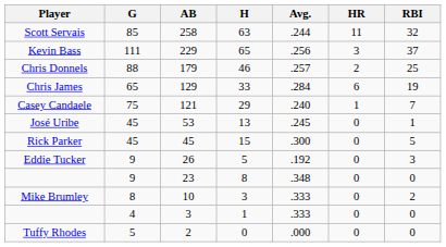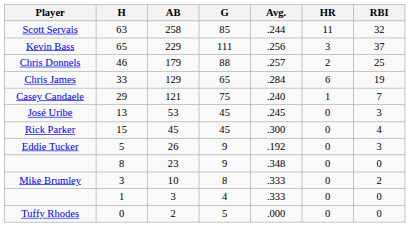columns swapped: G <-> H
José Uribe | RBI: 1 -> 3
Rick Parker | RBI: 5 -> 4
